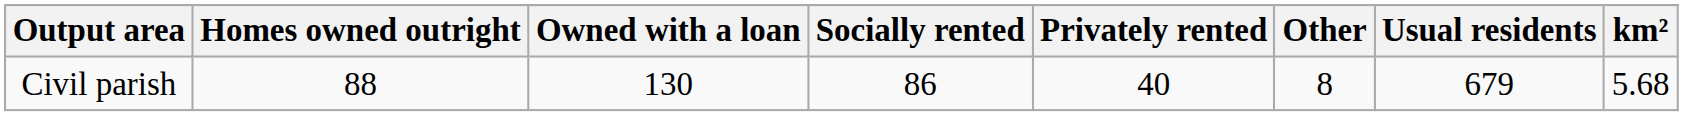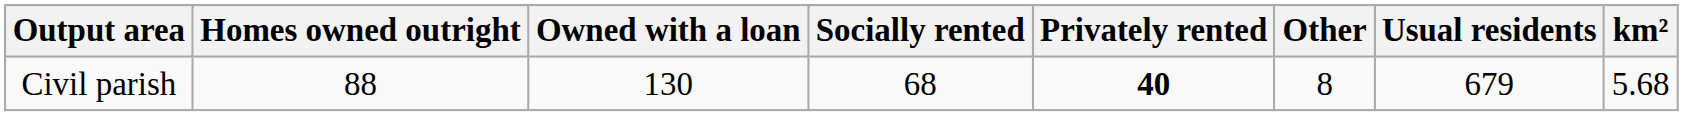Civil parish | Socially rented: 86 -> 68
Civil parish | Privately rented: normal -> bold
